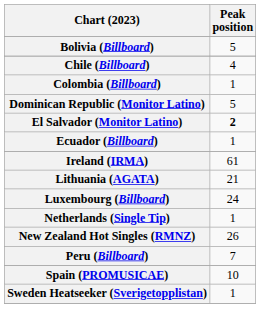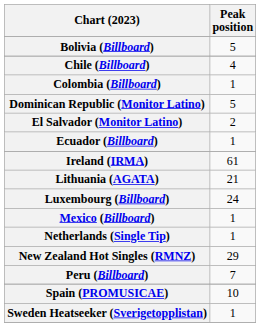El Salvador (Monitor Latino) | Peak position: bold -> normal
+ row: Mexico (Billboard) | 1
New Zealand Hot Singles (RMNZ) | Peak position: 26 -> 29
